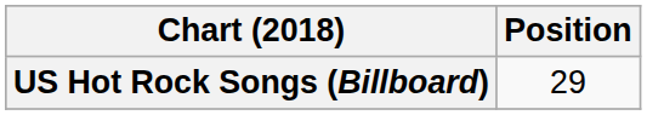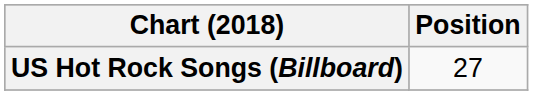US Hot Rock Songs (Billboard) | Position: 29 -> 27
